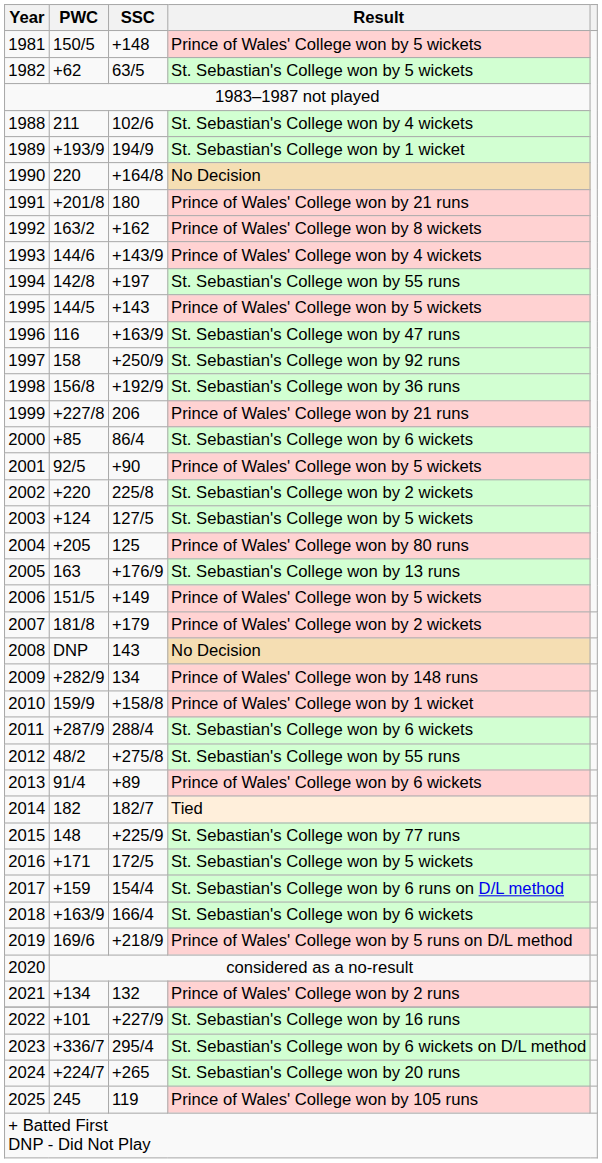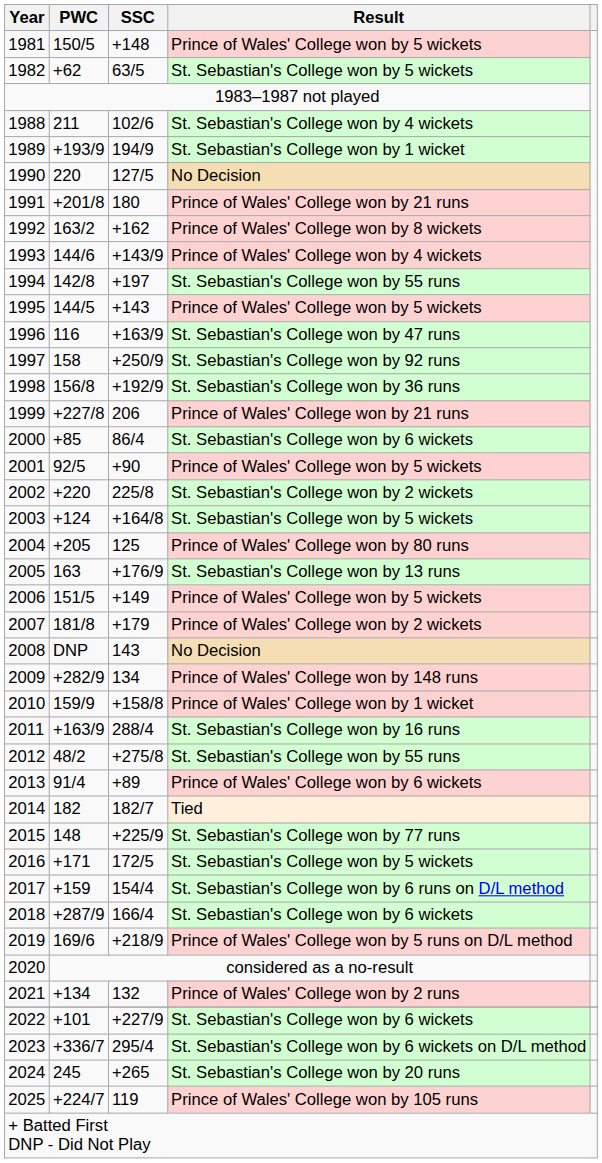1990 | SSC: +164/8 -> 127/5
2003 | SSC: 127/5 -> +164/8
2011 | PWC: +287/9 -> +163/9
2011 | Result: St. Sebastian's College won by 6 wickets -> St. Sebastian's College won by 16 runs
2018 | PWC: +163/9 -> +287/9
2022 | Result: St. Sebastian's College won by 16 runs -> St. Sebastian's College won by 6 wickets
2024 | PWC: +224/7 -> 245
2025 | PWC: 245 -> +224/7
